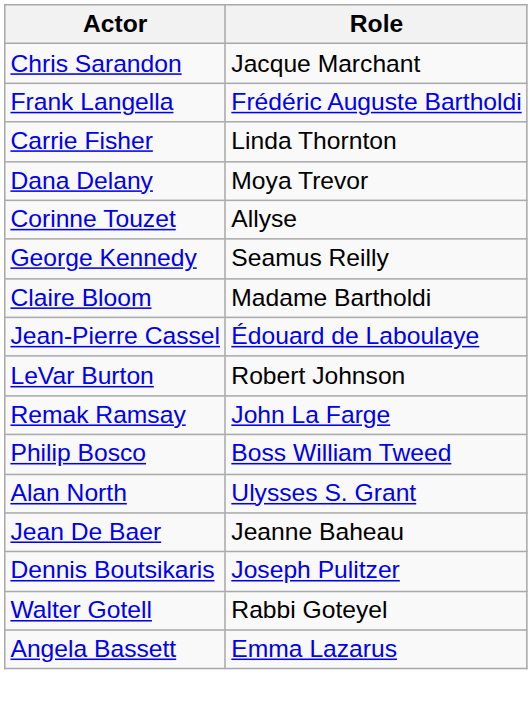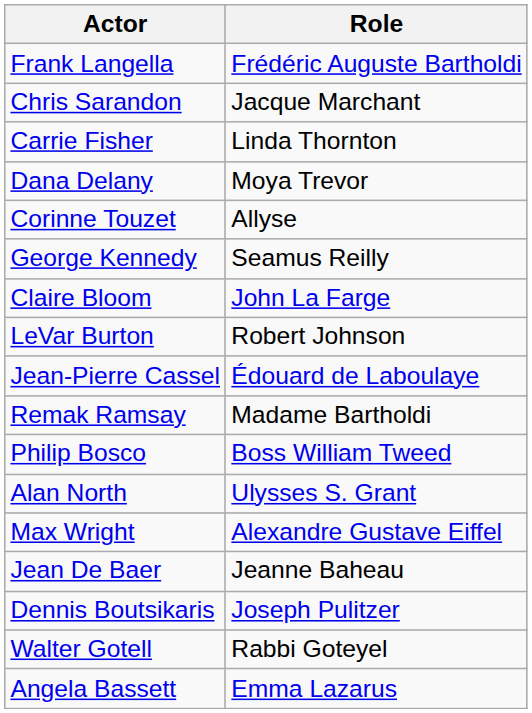rows swapped: Chris Sarandon <-> Frank Langella
Claire Bloom | Role: Madame Bartholdi -> John La Farge
rows swapped: LeVar Burton <-> Jean-Pierre Cassel
Remak Ramsay | Role: John La Farge -> Madame Bartholdi
+ row: Max Wright | Alexandre Gustave Eiffel
